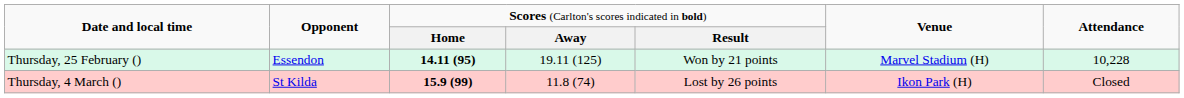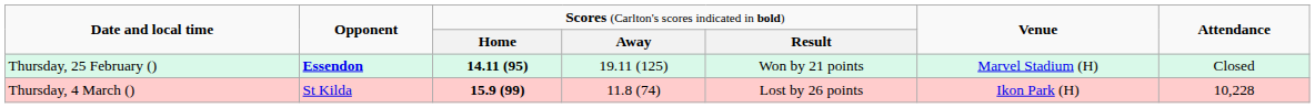Thursday, 25 February () | column 2: normal -> bold
Thursday, 25 February () | column 7: 10,228 -> Closed
Thursday, 4 March () | column 7: Closed -> 10,228
